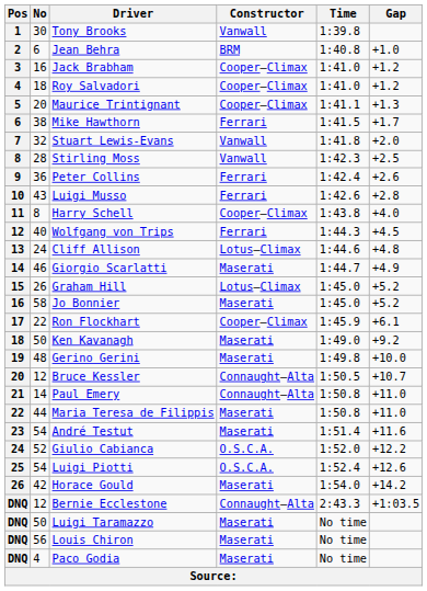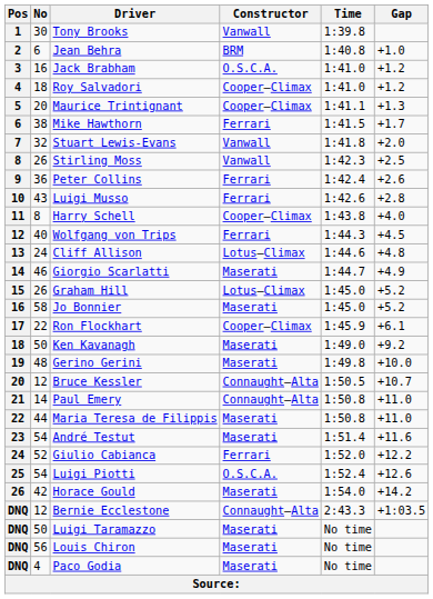Jack Brabham | Constructor: Cooper–Climax -> O.S.C.A.
Stirling Moss | No: 28 -> 26
Giulio Cabianca | Constructor: O.S.C.A. -> Ferrari
